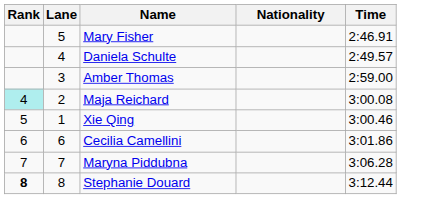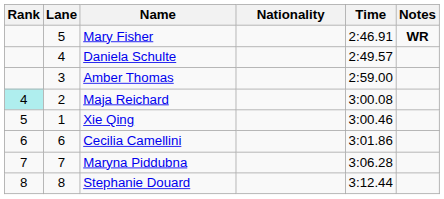+ column: Notes | WR
Stephanie Douard | Rank: bold -> normal
